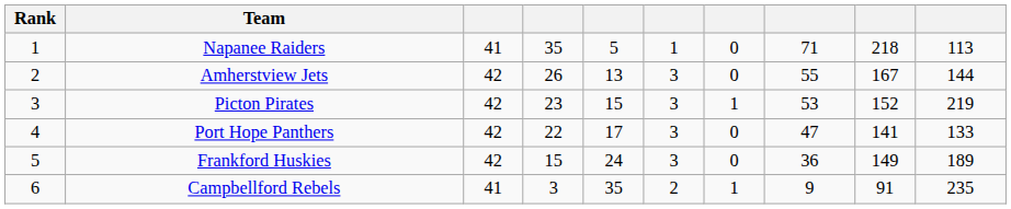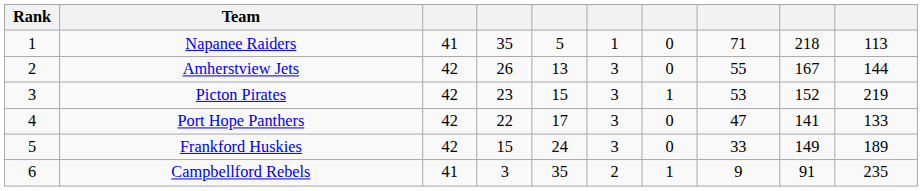Frankford Huskies | column 8: 36 -> 33
